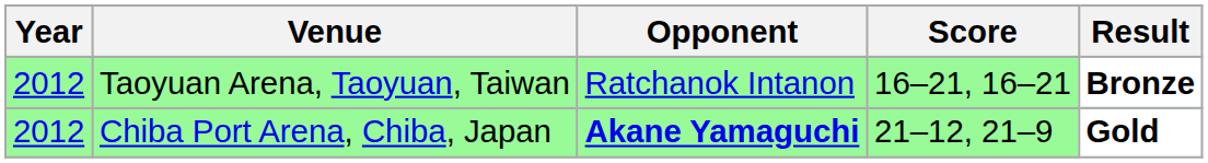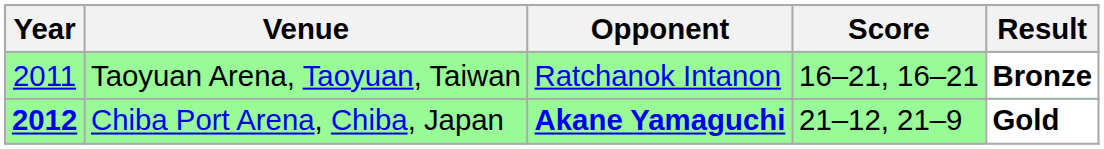Taoyuan Arena, Taoyuan, Taiwan | Year: 2012 -> 2011
Chiba Port Arena, Chiba, Japan | Year: normal -> bold
